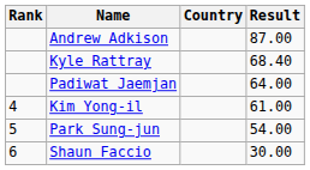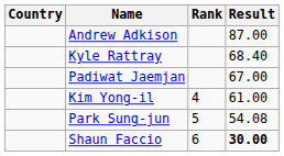columns swapped: Rank <-> Country
Padiwat Jaemjan | Result: 64.00 -> 67.00
Park Sung-jun | Result: 54.00 -> 54.08
Shaun Faccio | Result: normal -> bold
